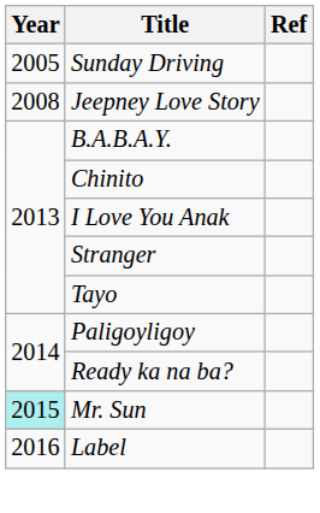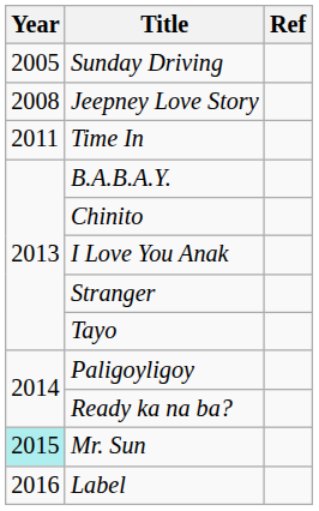+ row: 2011 | Time In
